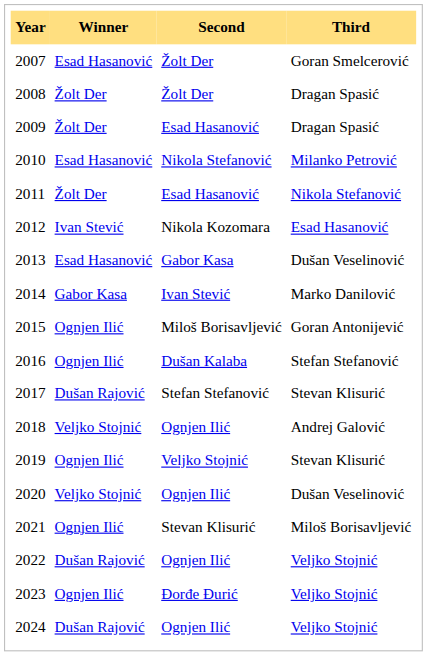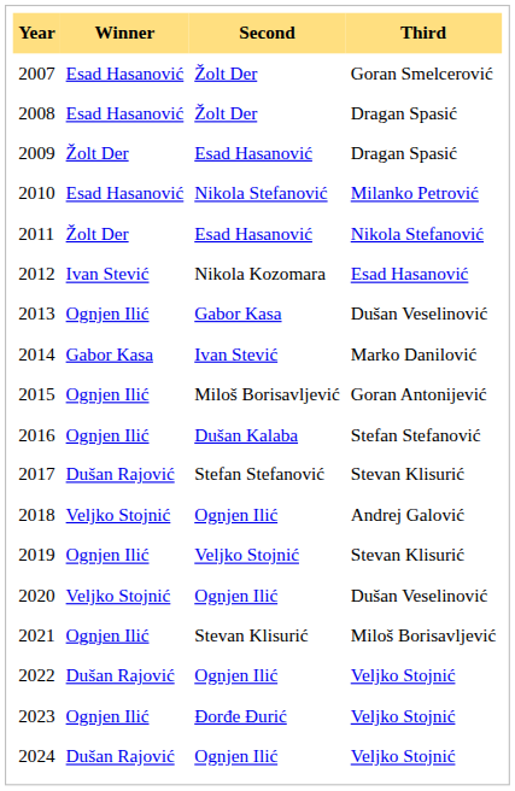2008 | Winner: Žolt Der -> Esad Hasanović
2013 | Winner: Esad Hasanović -> Ognjen Ilić
